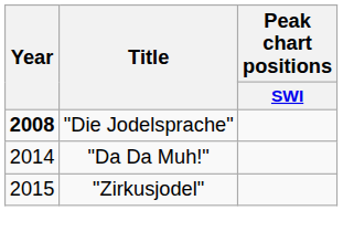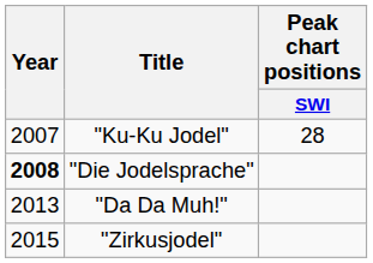+ row: 2007 | "Ku-Ku Jodel" | 28
"Da Da Muh!" | Year: 2014 -> 2013
